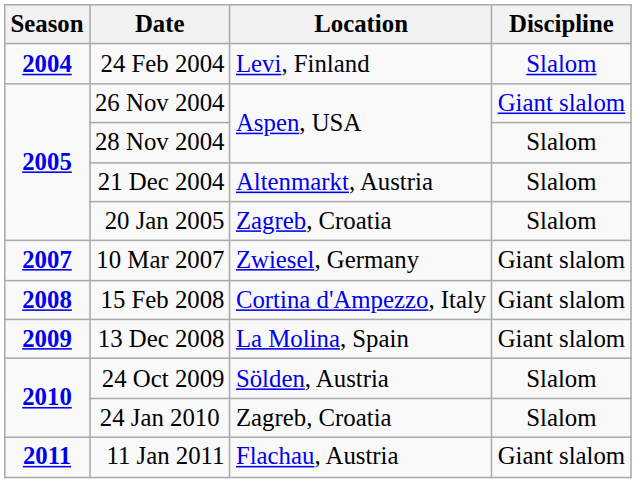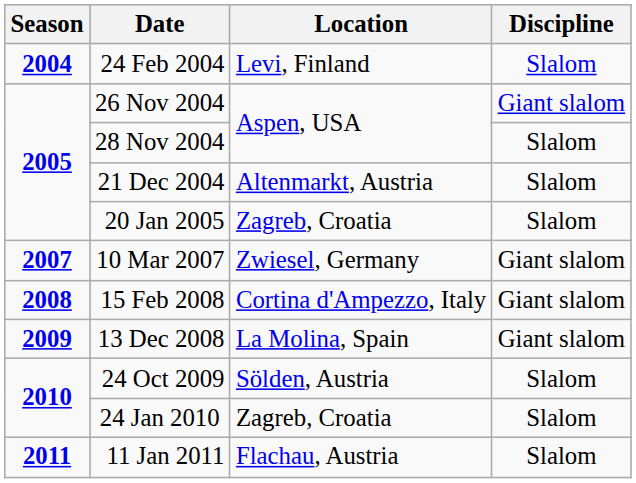11 Jan 2011 | Discipline: Giant slalom -> Slalom
